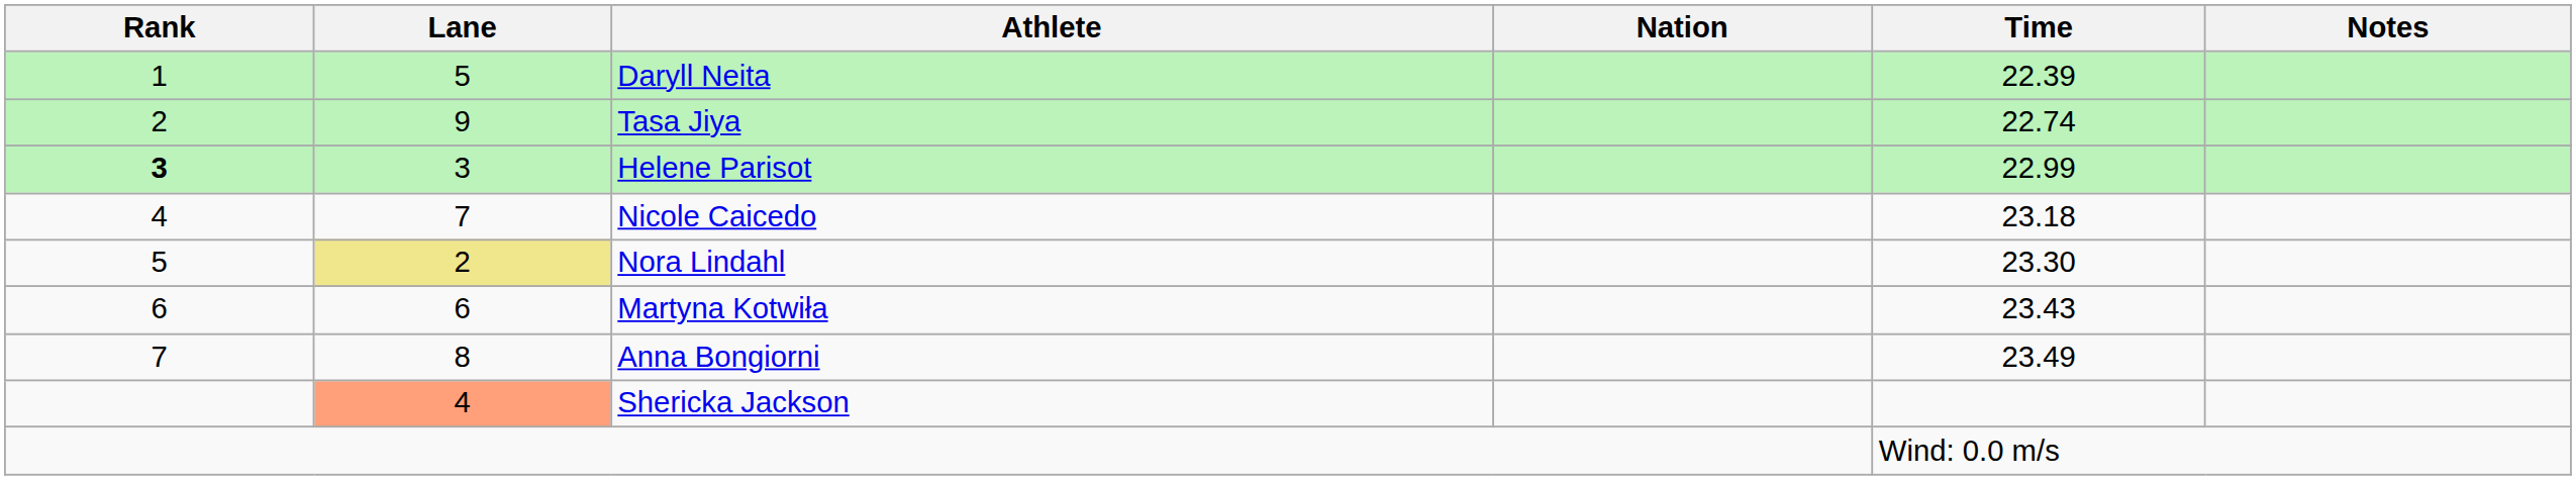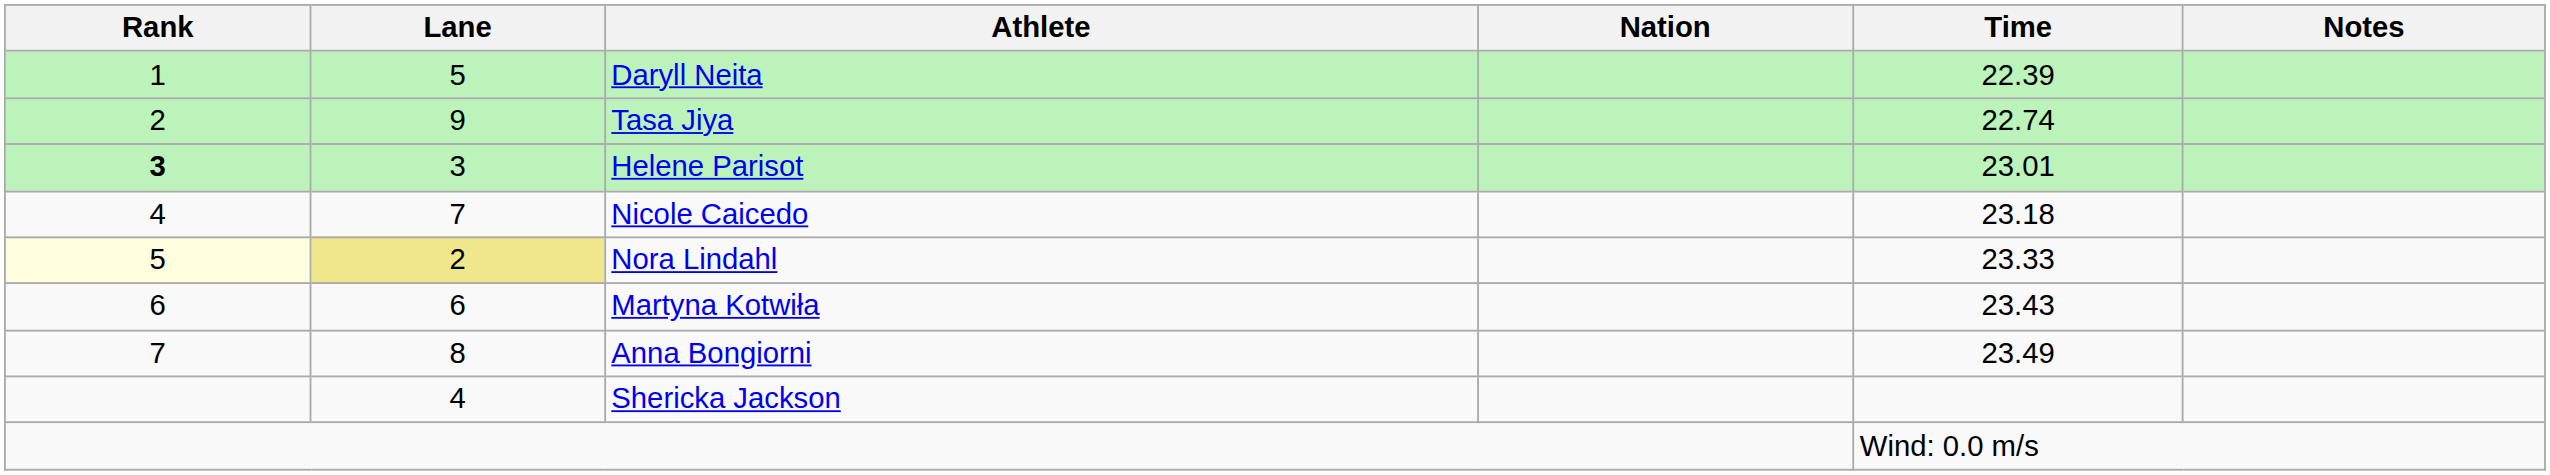Helene Parisot | Time: 22.99 -> 23.01
Nora Lindahl | Rank: no background -> lightyellow background
Nora Lindahl | Time: 23.30 -> 23.33
Shericka Jackson | Lane: lightsalmon background -> no background
